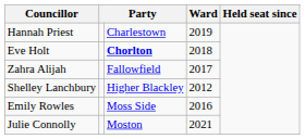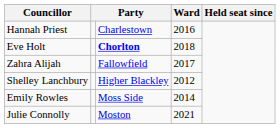Hannah Priest | Ward: 2019 -> 2016
Emily Rowles | Ward: 2016 -> 2014
